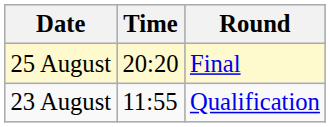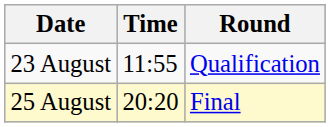rows swapped: 23 August <-> 25 August
